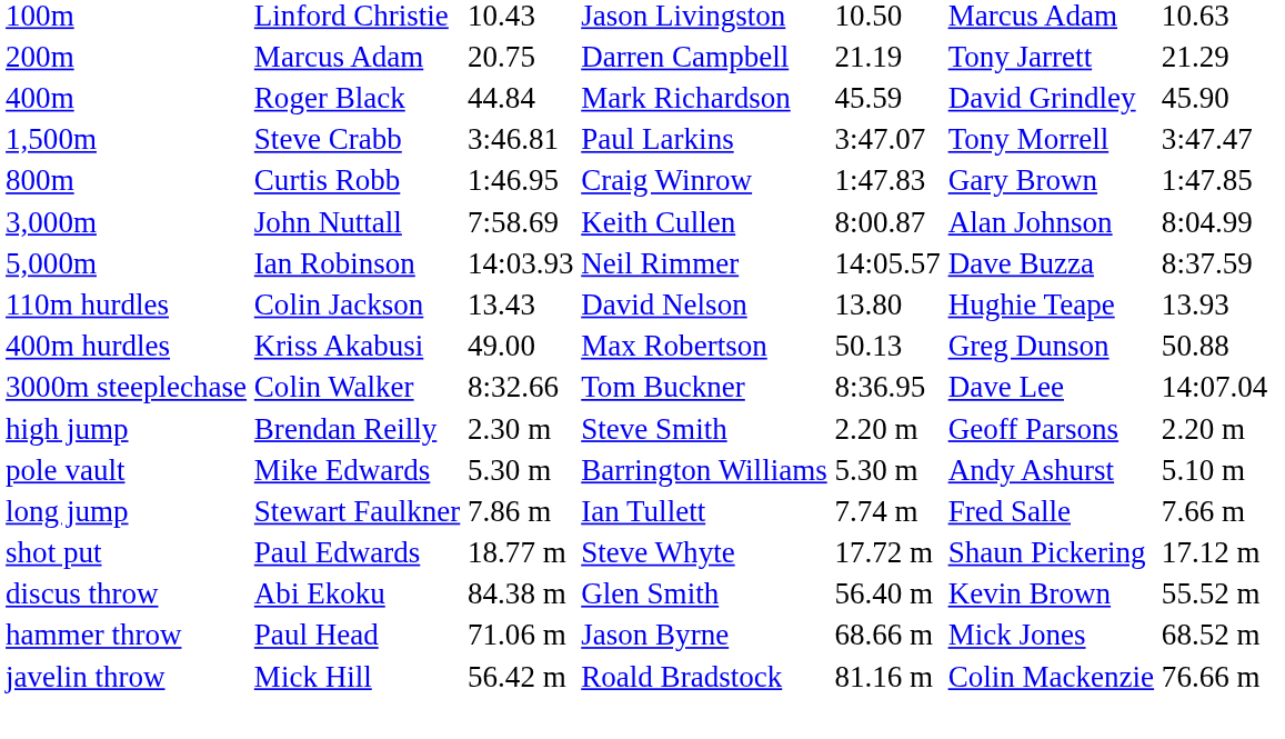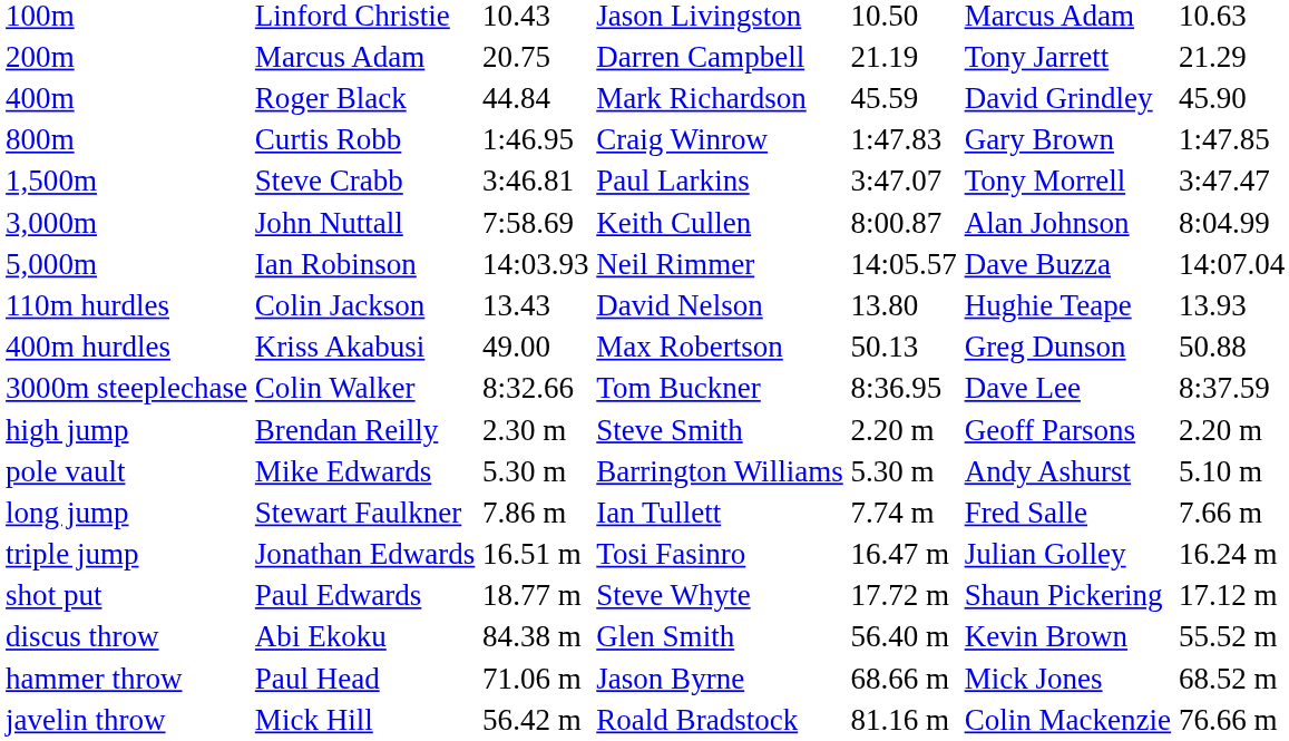rows swapped: 800m <-> 1,500m
5,000m | column 7: 8:37.59 -> 14:07.04
3000m steeplechase | column 7: 14:07.04 -> 8:37.59
+ row: triple jump | Jonathan Edwards | 16.51 m | Tosi Fasinro | 16.47 m | Julian Golley | 16.24 m
